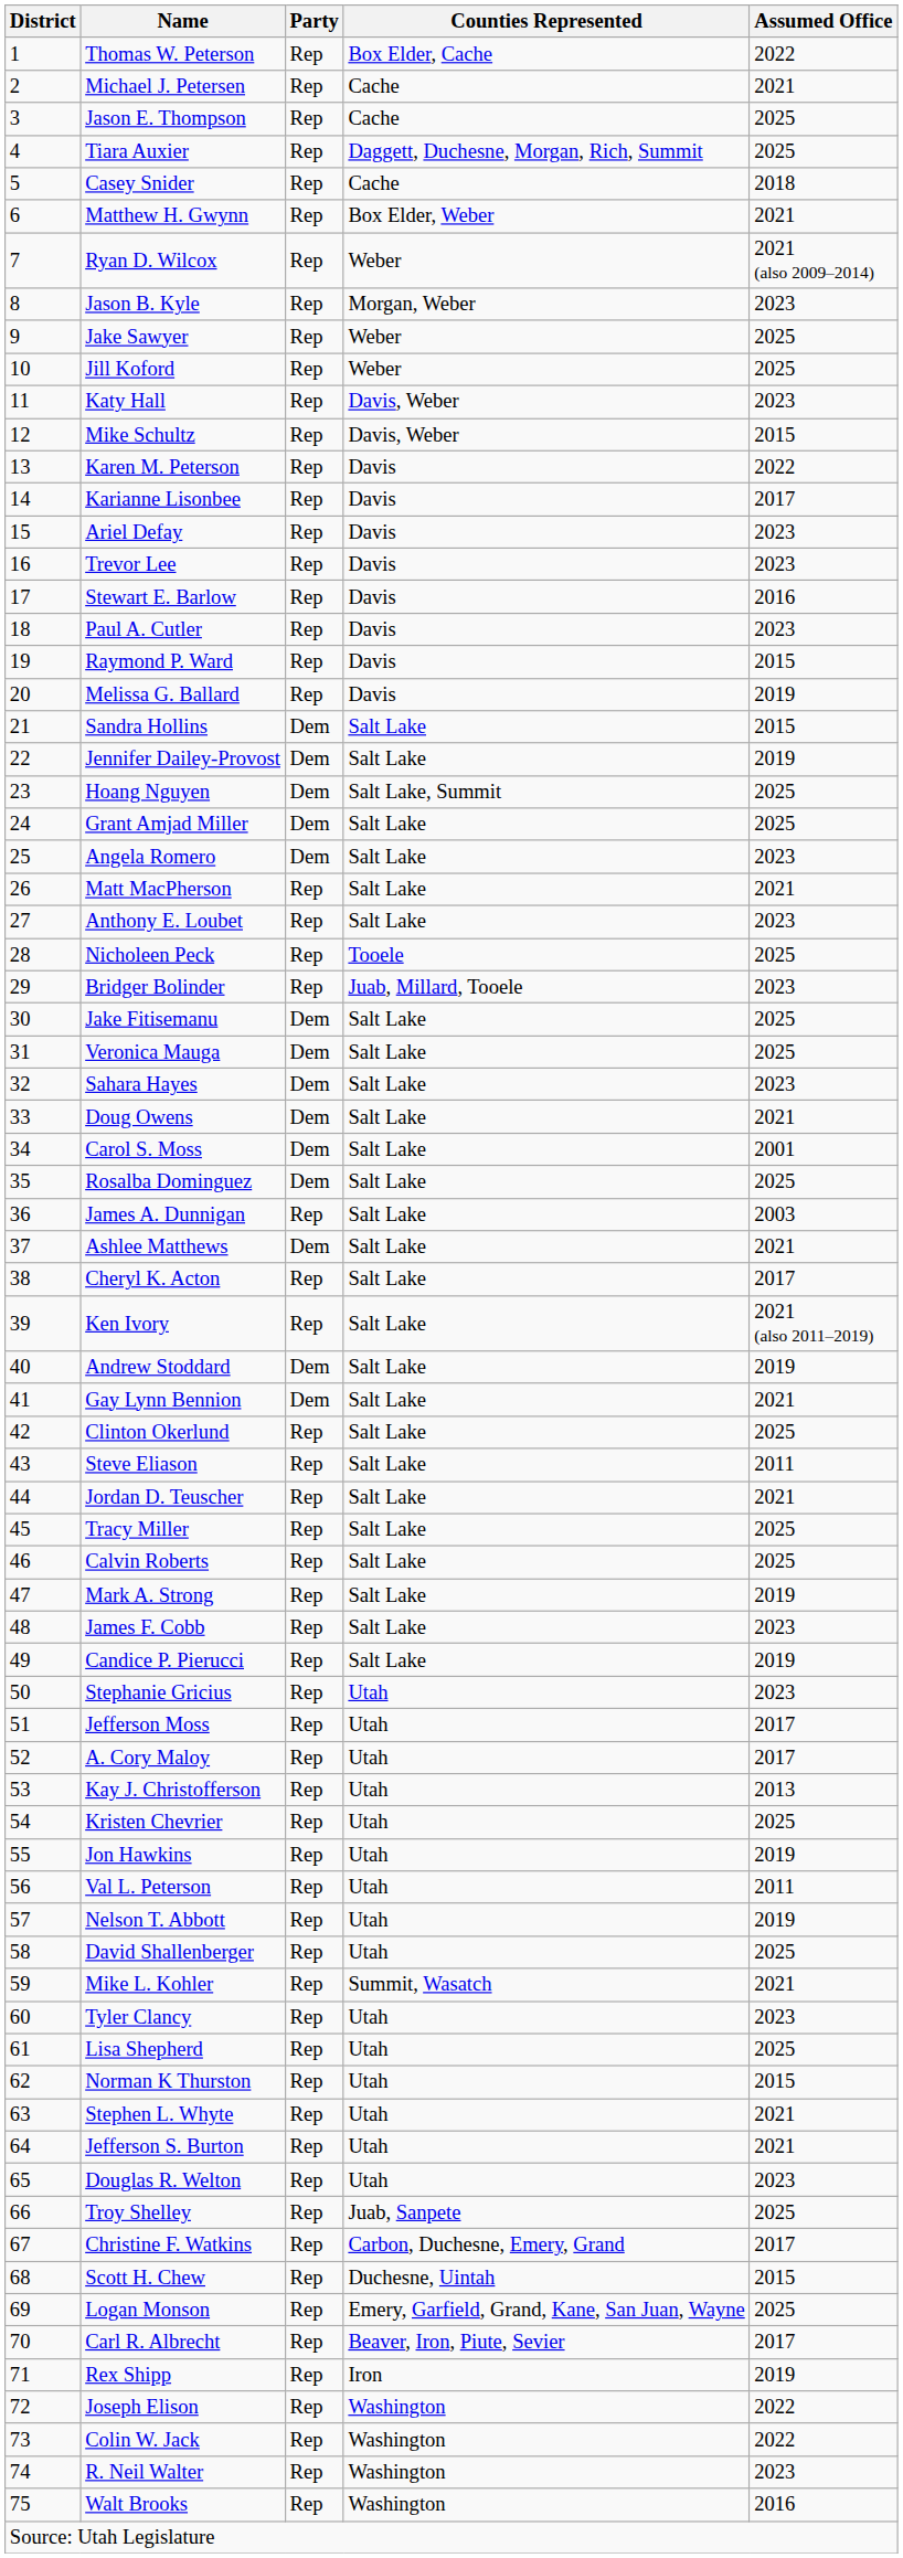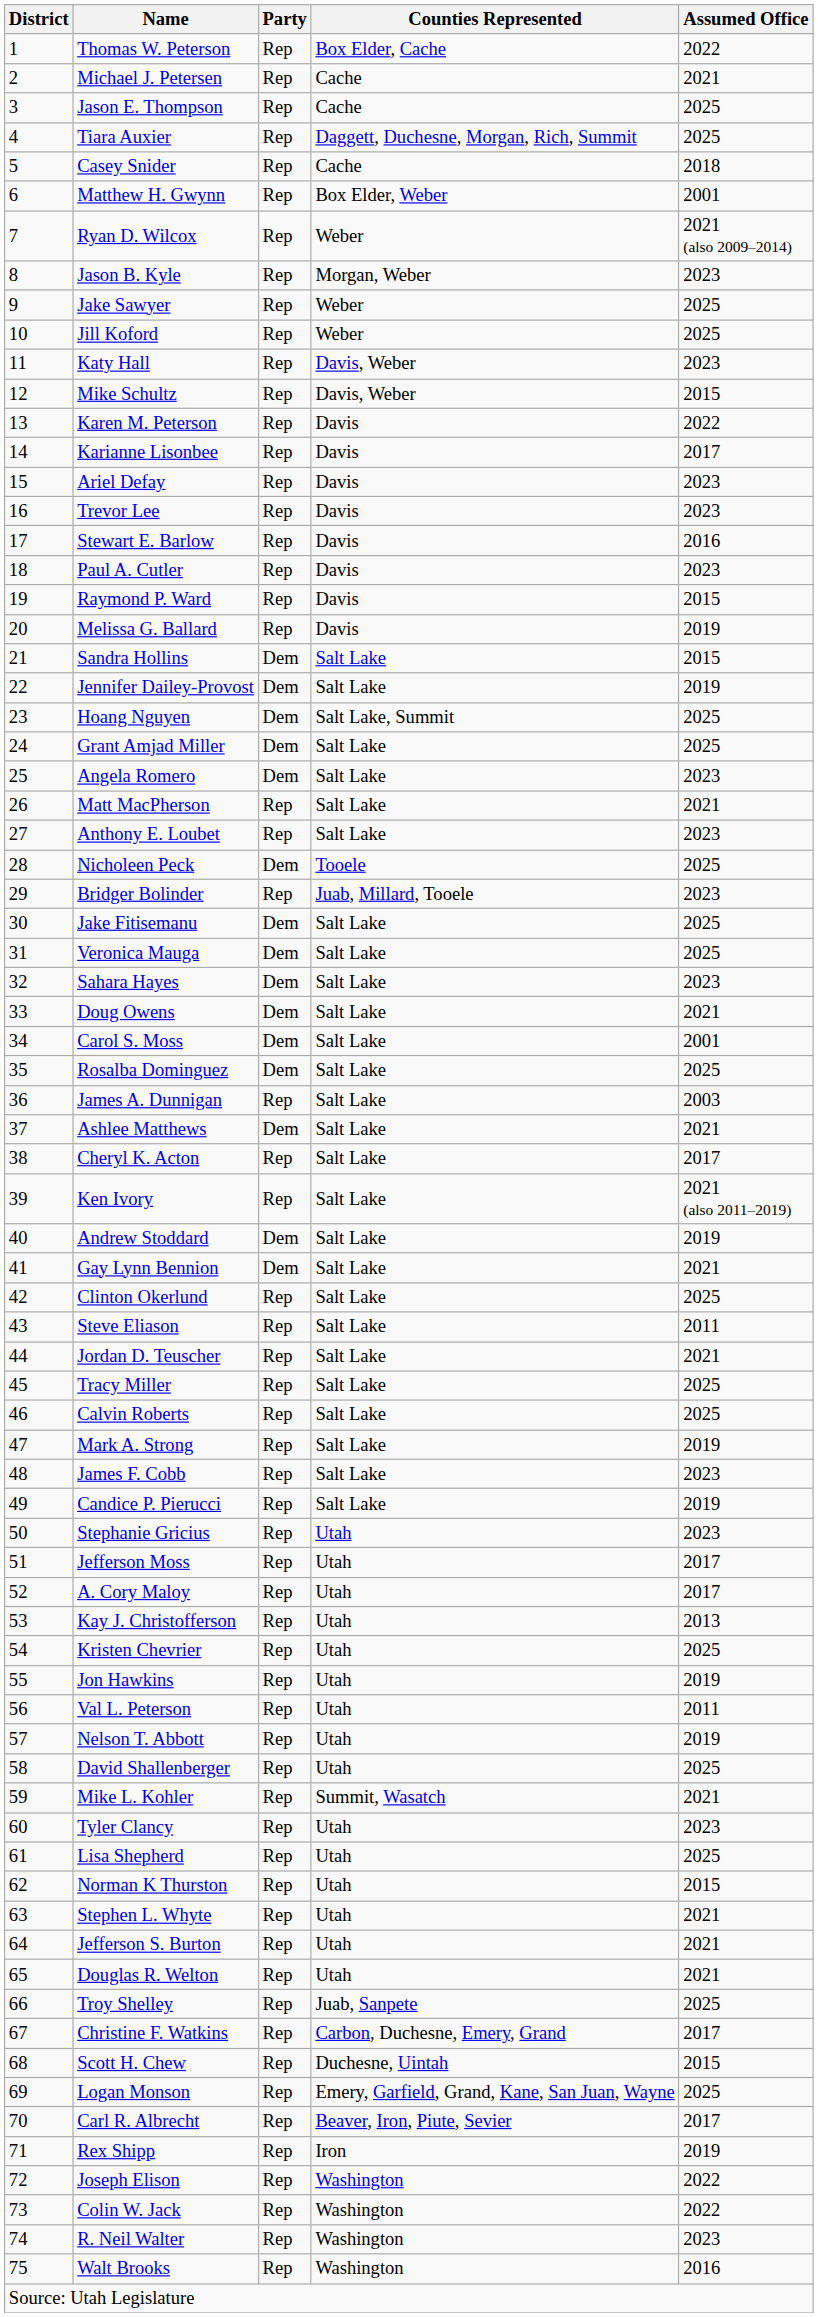Matthew H. Gwynn | Assumed Office: 2021 -> 2001
Nicholeen Peck | Party: Rep -> Dem
Douglas R. Welton | Assumed Office: 2023 -> 2021
